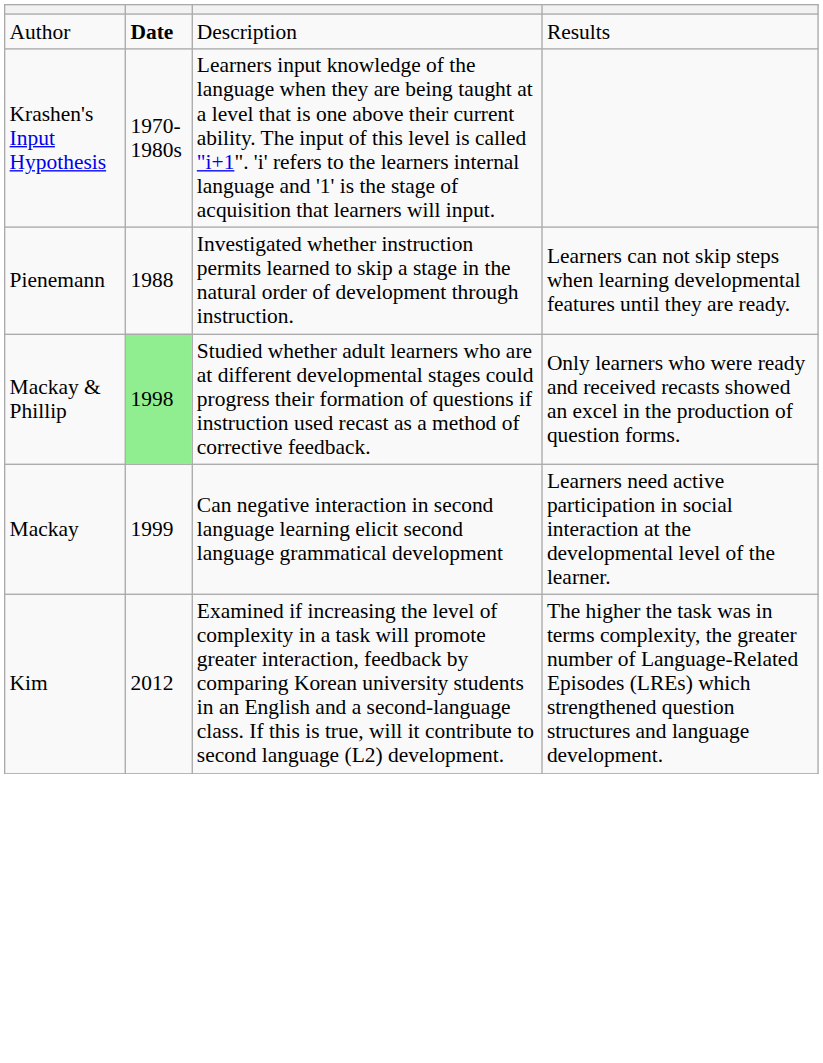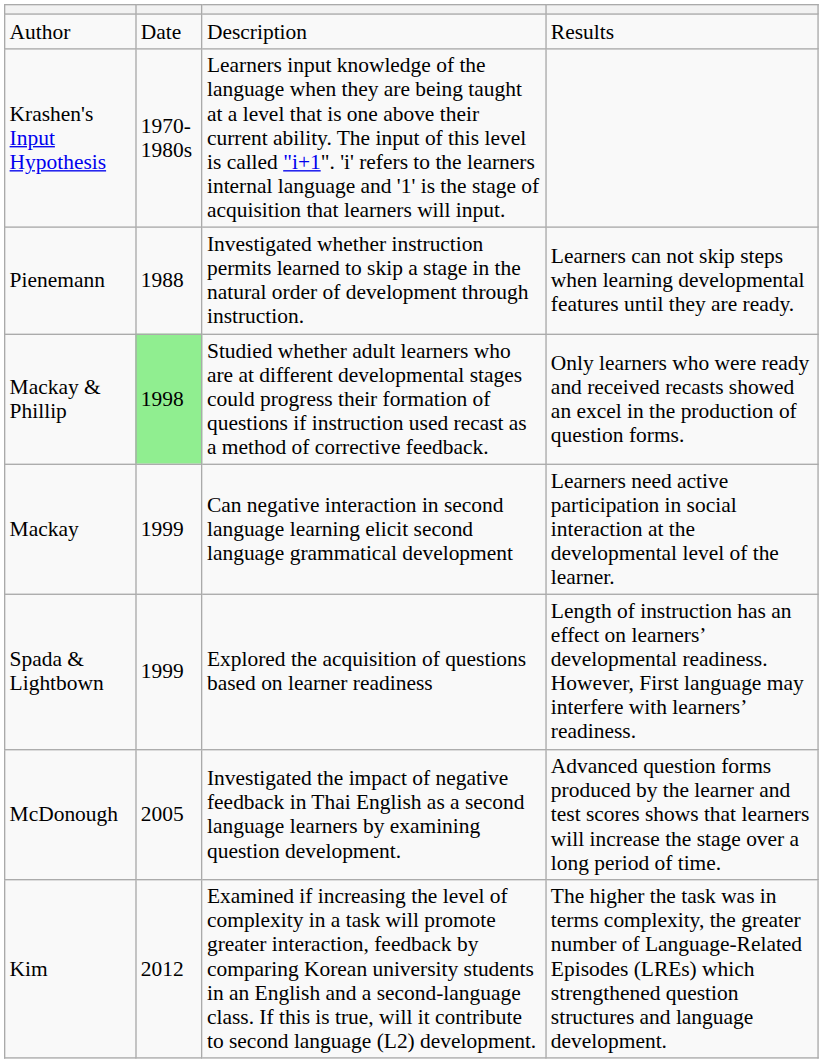Author | column 2: bold -> normal
+ row: Spada & Lightbown | 1999 | Explored the acquisition of questions based on learner readiness | Length of instruction has an effect on learners’ developmental readiness. However, First language may interfere with learners’ readiness.
+ row: McDonough | 2005 | Investigated the impact of negative feedback in Thai English as a second language learners by examining question development. | Advanced question forms produced by the learner and test scores shows that learners will increase the stage over a long period of time.
